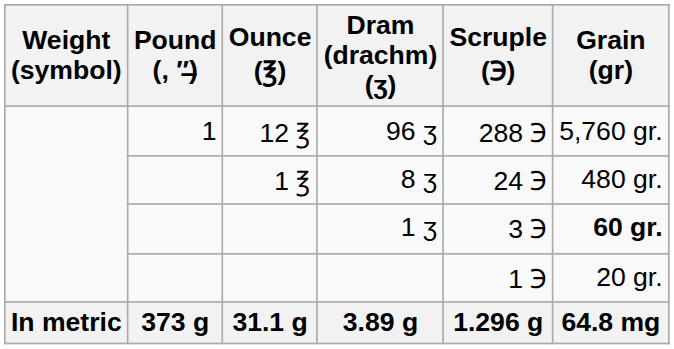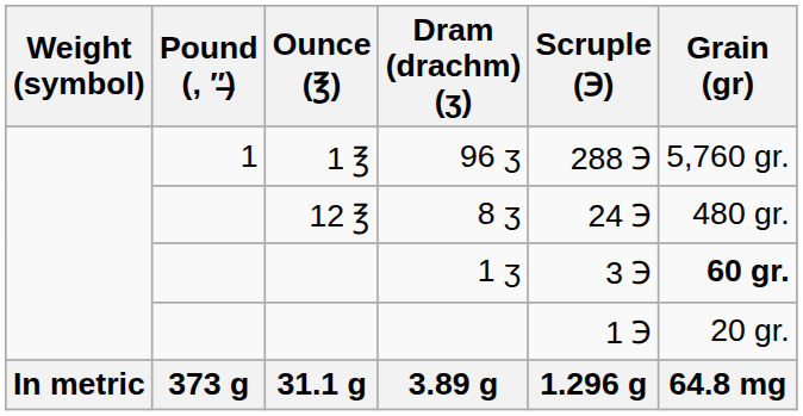96 ʒ | Ounce (℥): 12 ℥ -> 1 ℥
8 ʒ | Ounce (℥): 1 ℥ -> 12 ℥
